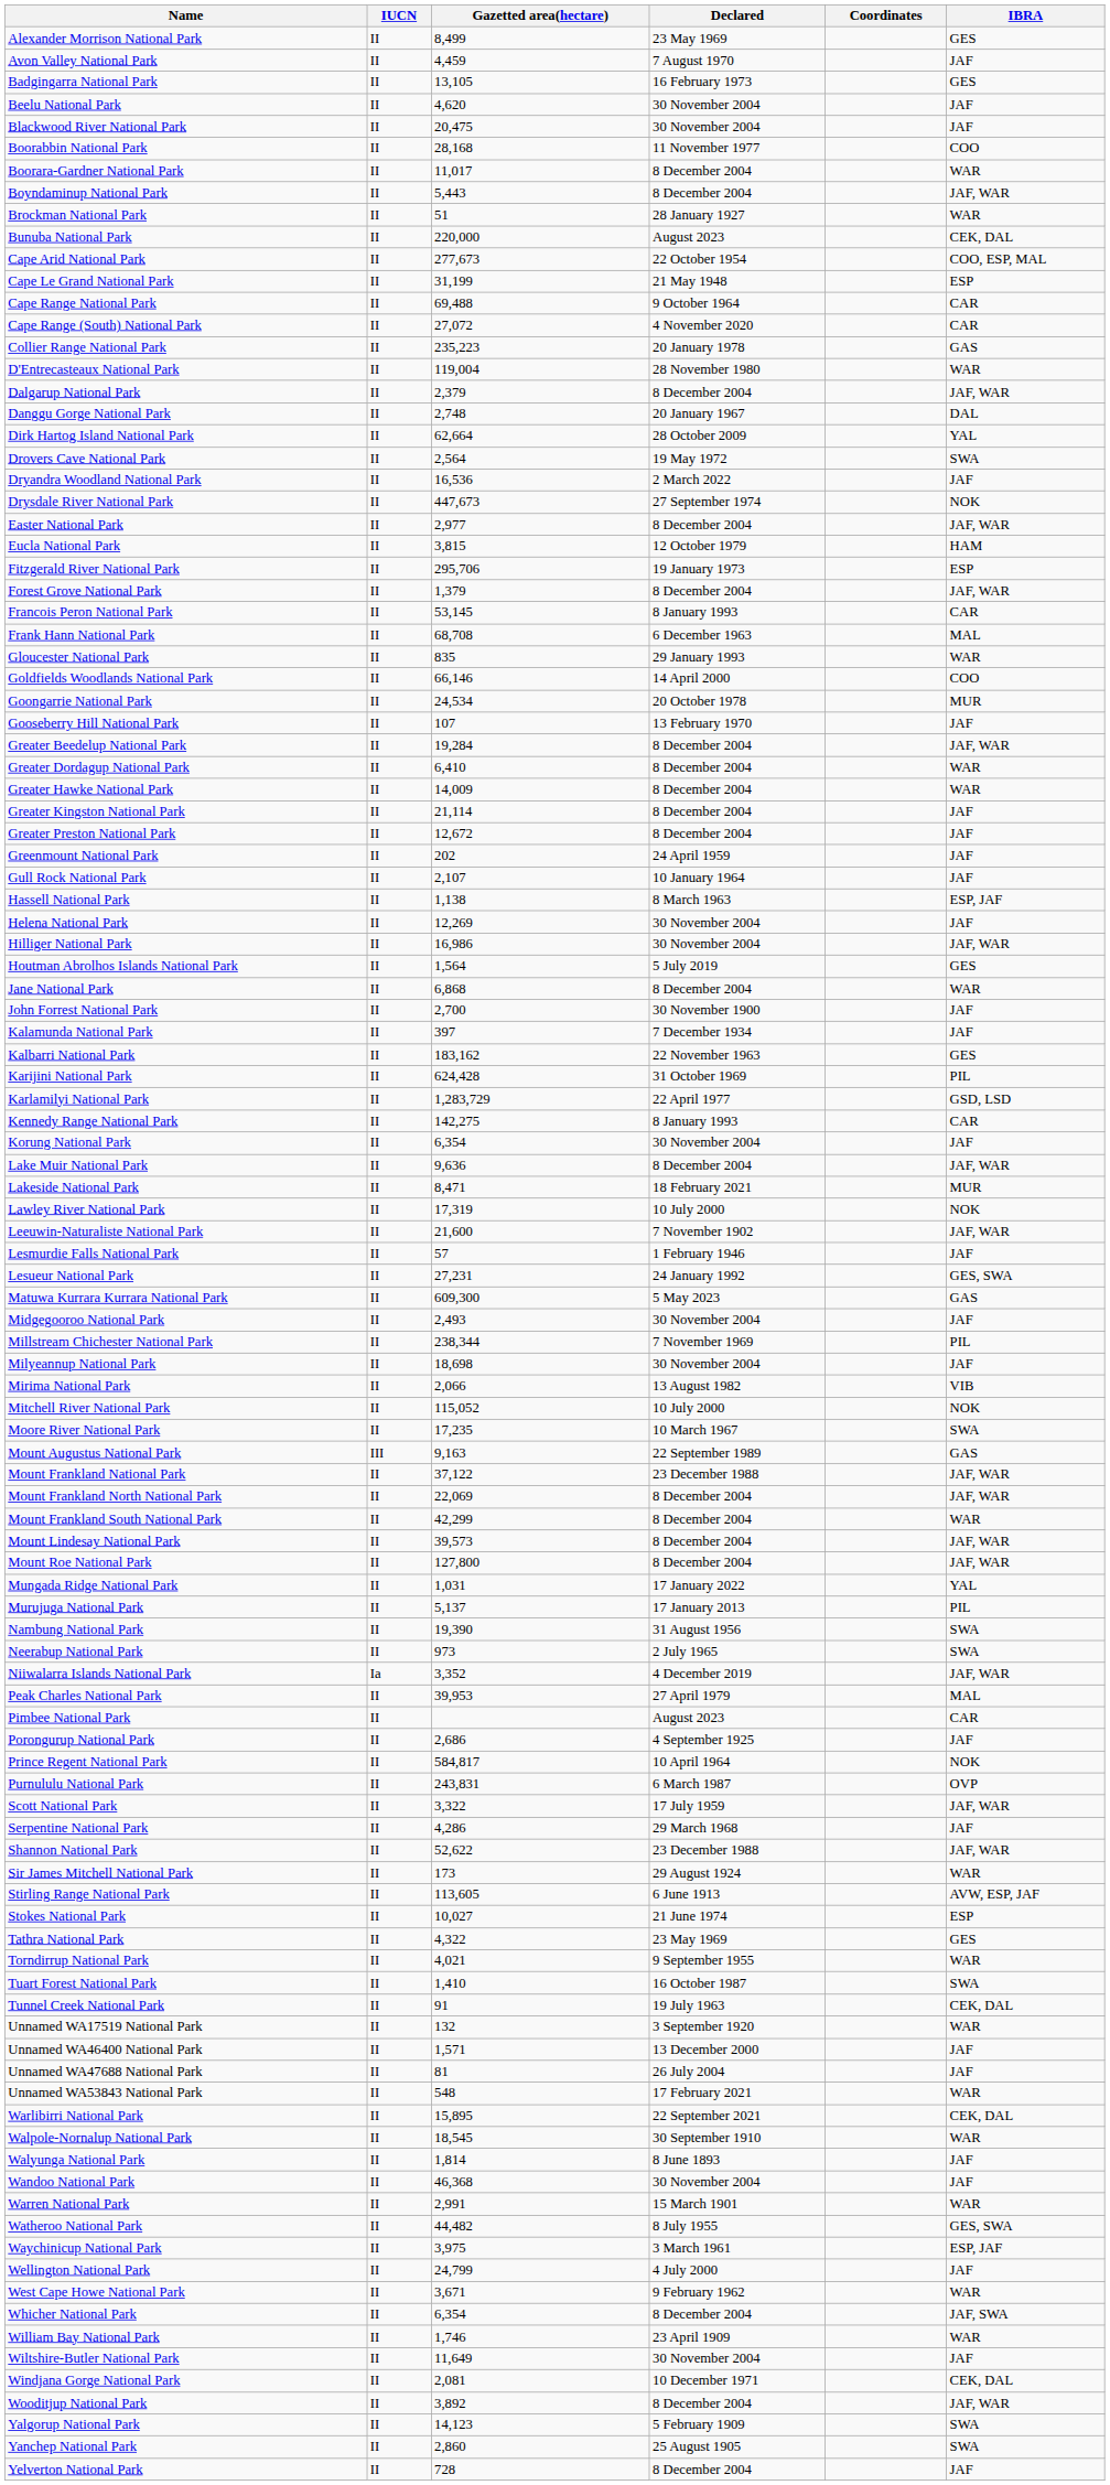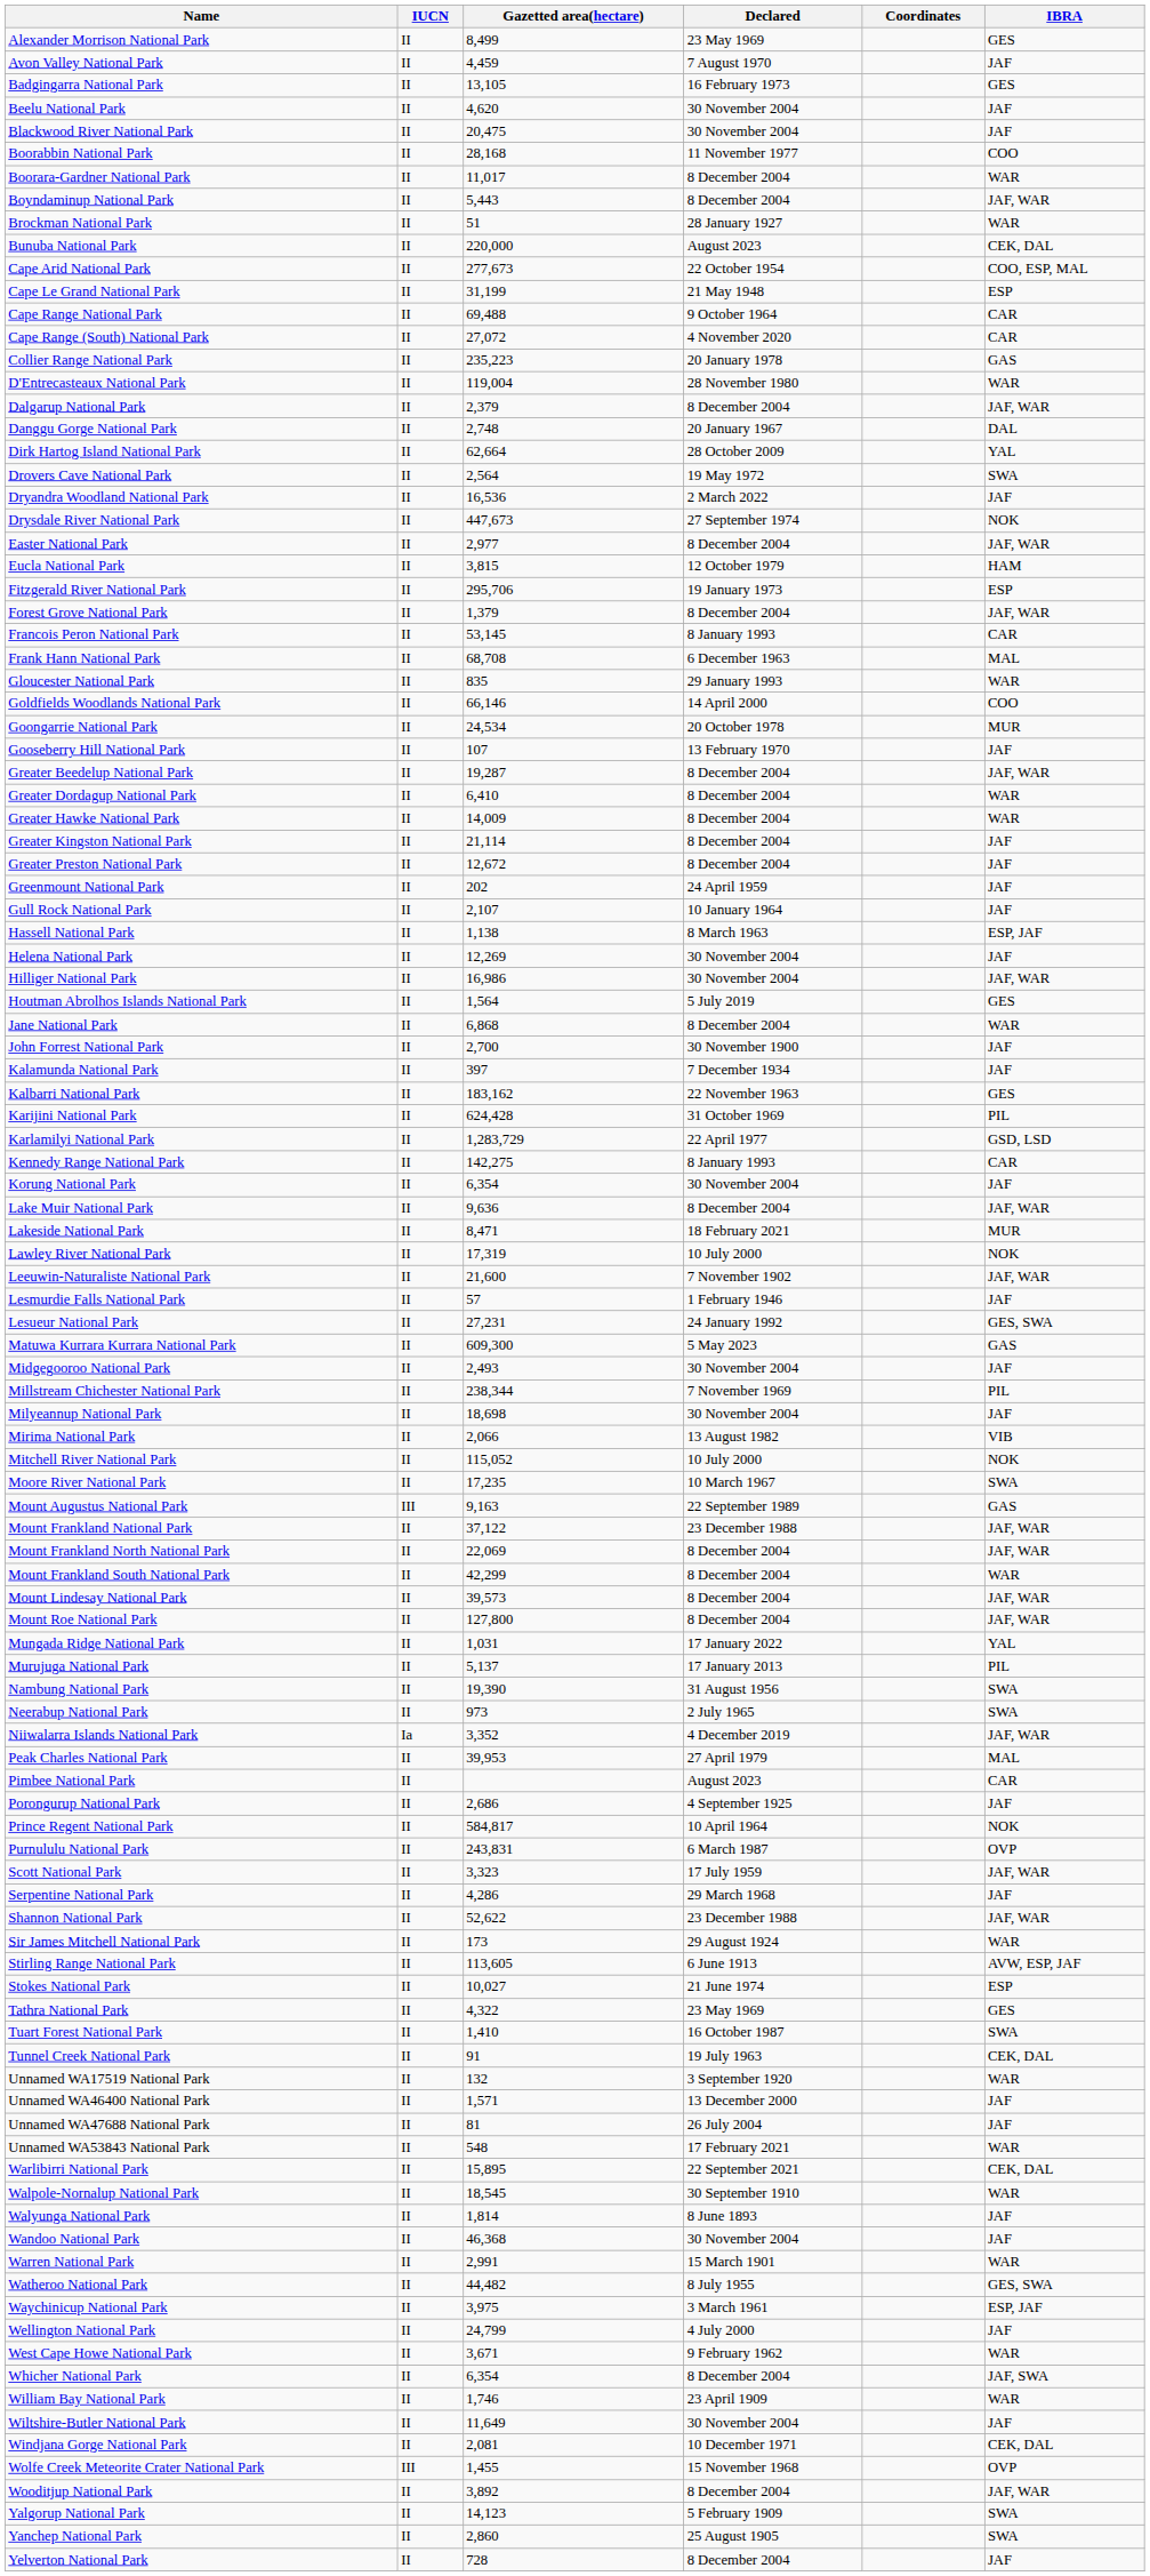Greater Beedelup National Park | Gazetted area(hectare): 19,284 -> 19,287
Scott National Park | Gazetted area(hectare): 3,322 -> 3,323
- row: Torndirrup National Park | II | 4,021 | 9 September 1955 | WAR
+ row: Wolfe Creek Meteorite Crater National Park | III | 1,455 | 15 November 1968 | OVP
